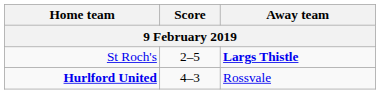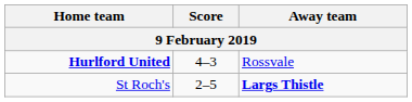rows swapped: St Roch's <-> Hurlford United
